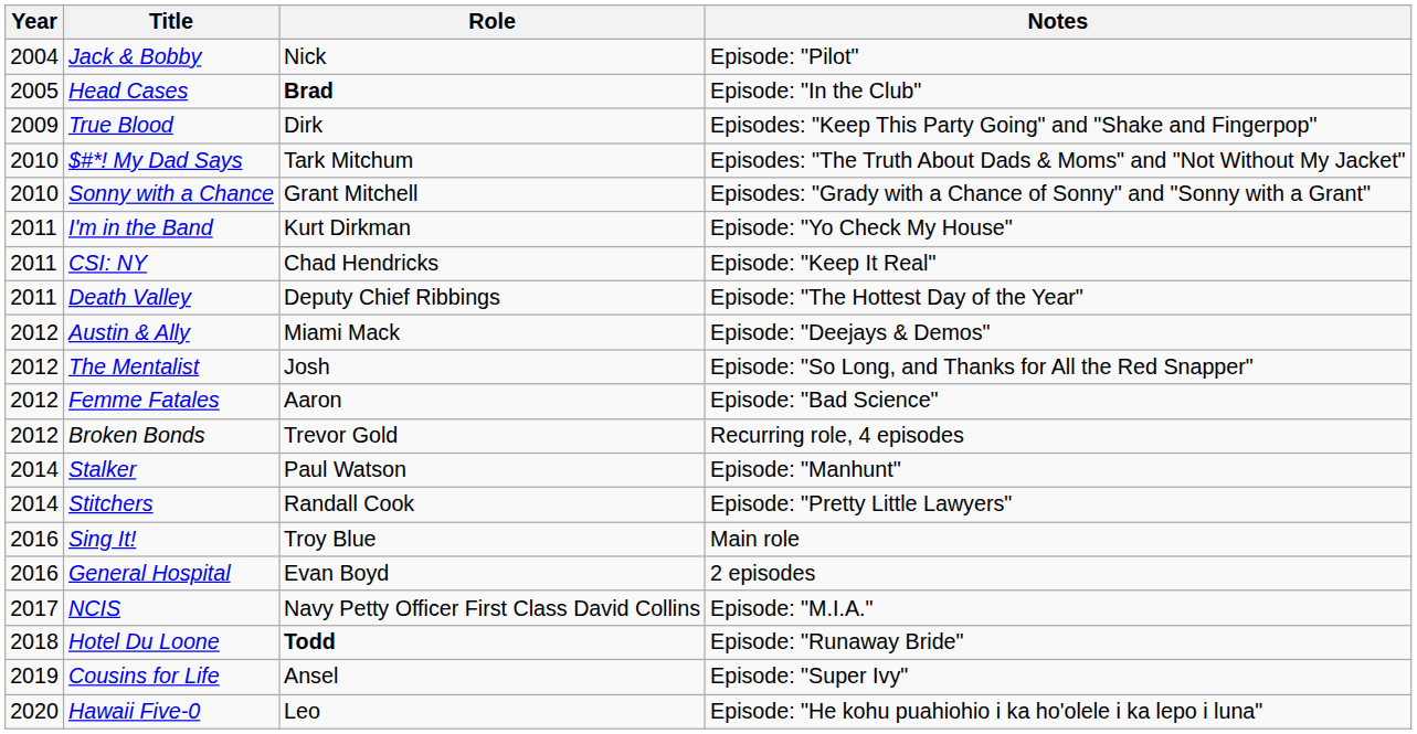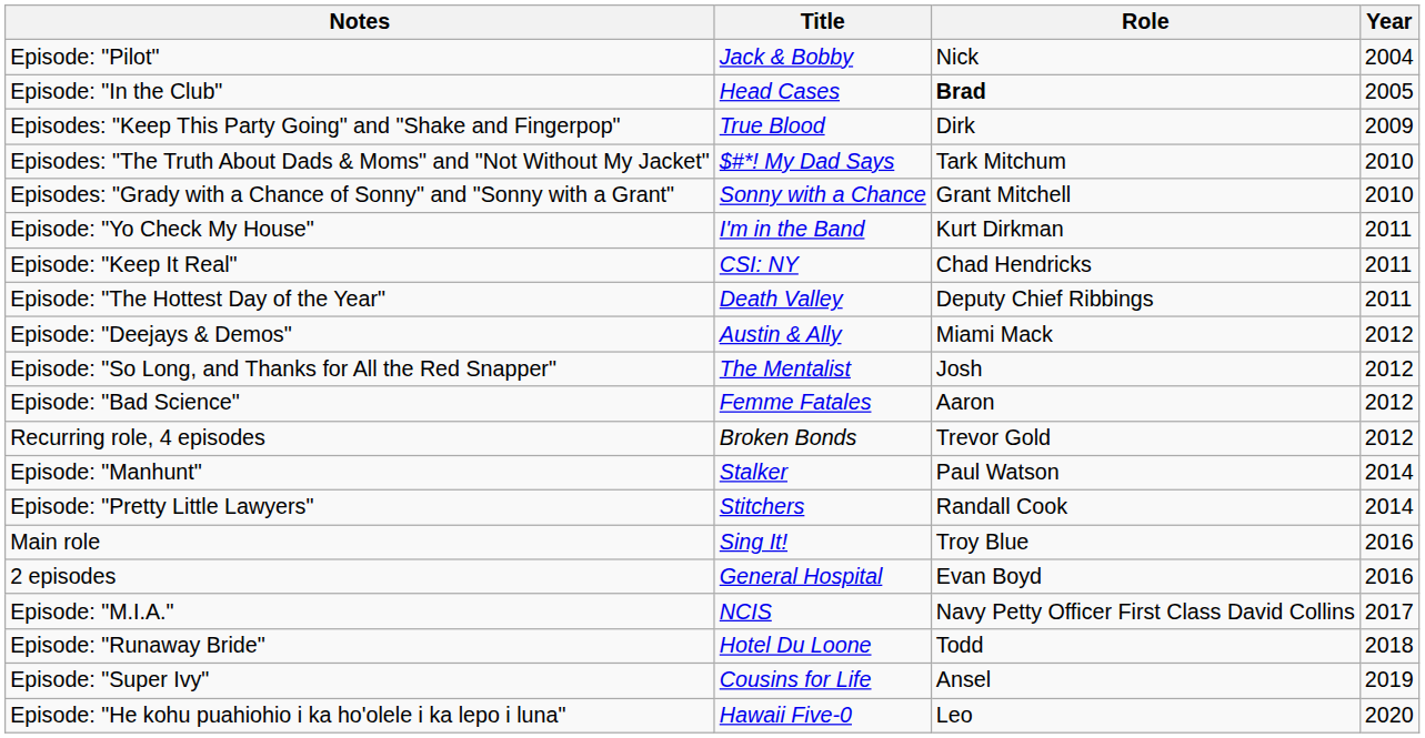columns swapped: Year <-> Notes
Hotel Du Loone | Role: bold -> normal
